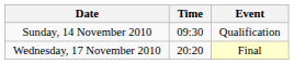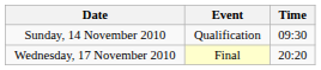columns swapped: Time <-> Event
